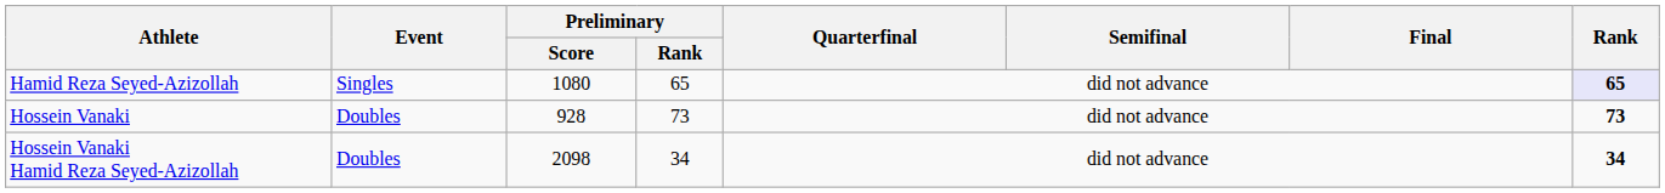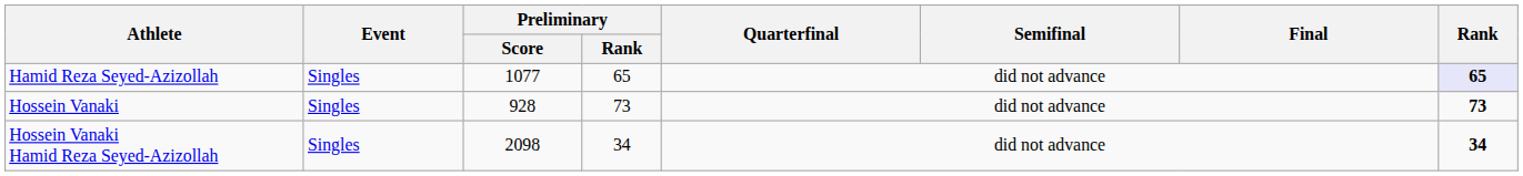Hamid Reza Seyed-Azizollah | Preliminary / Score: 1080 -> 1077
Hossein Vanaki | Event: Doubles -> Singles
Hossein Vanaki Hamid Reza Seyed-Azizollah | Event: Doubles -> Singles
